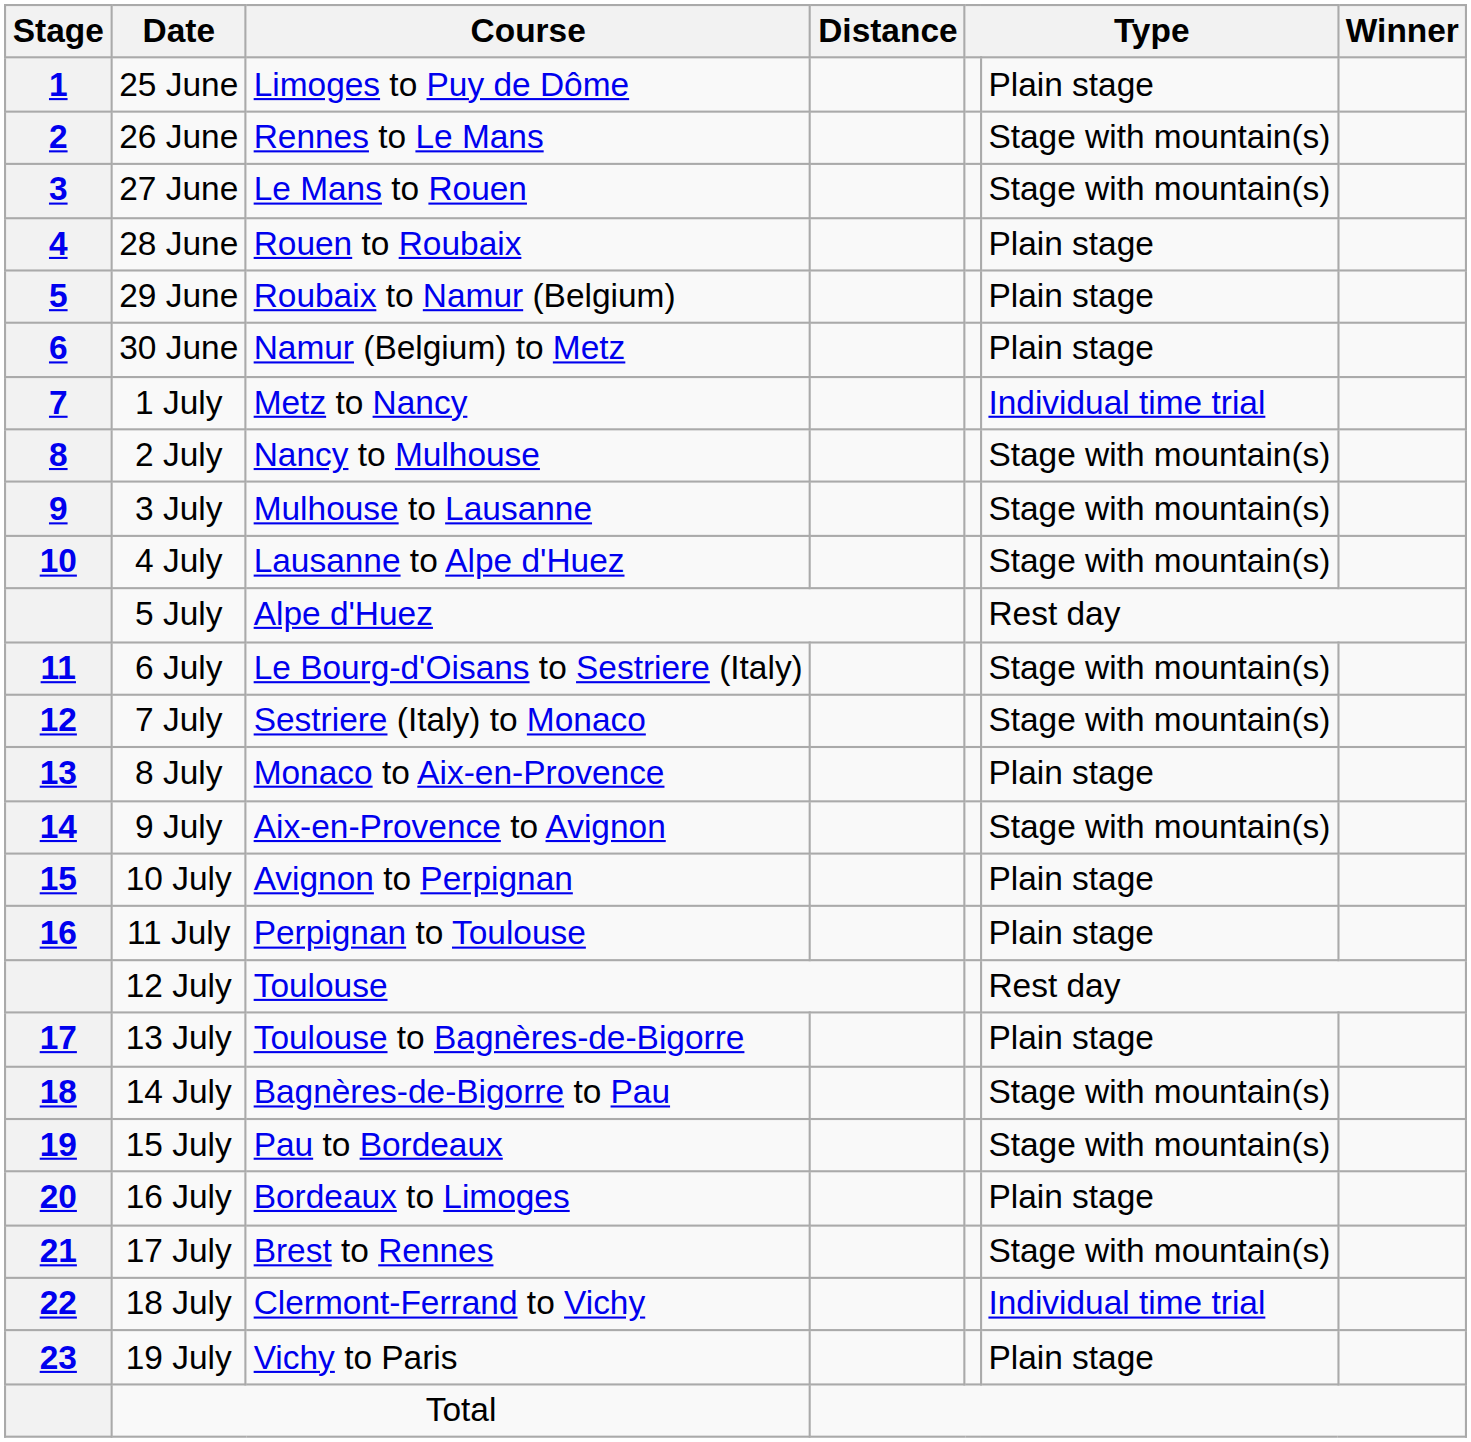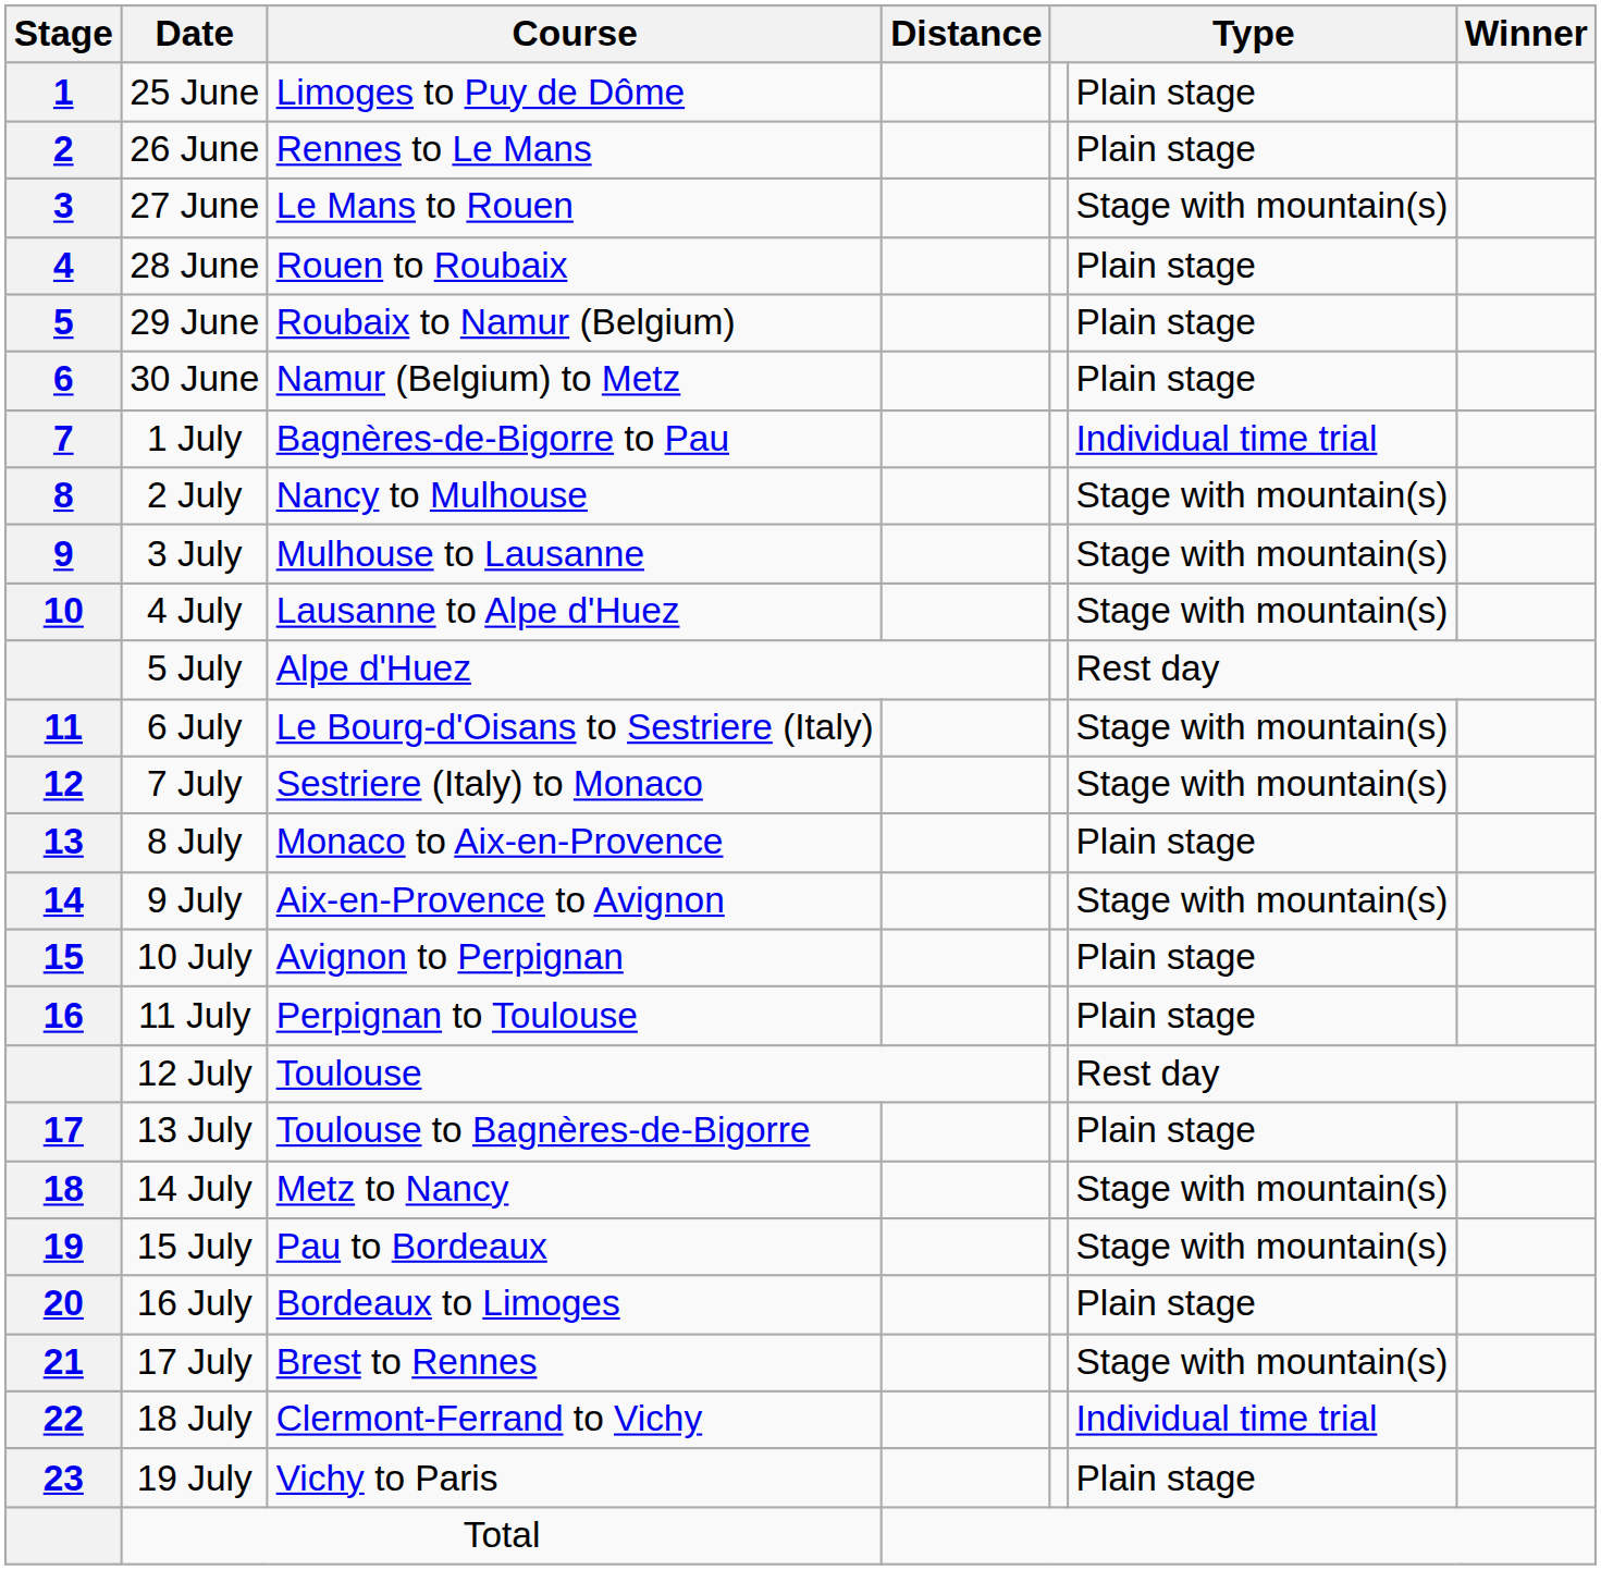26 June | column 6: Stage with mountain(s) -> Plain stage
1 July | Course: Metz to Nancy -> Bagnères-de-Bigorre to Pau
14 July | Course: Bagnères-de-Bigorre to Pau -> Metz to Nancy
